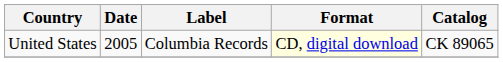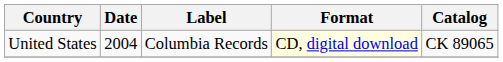United States | Date: 2005 -> 2004
